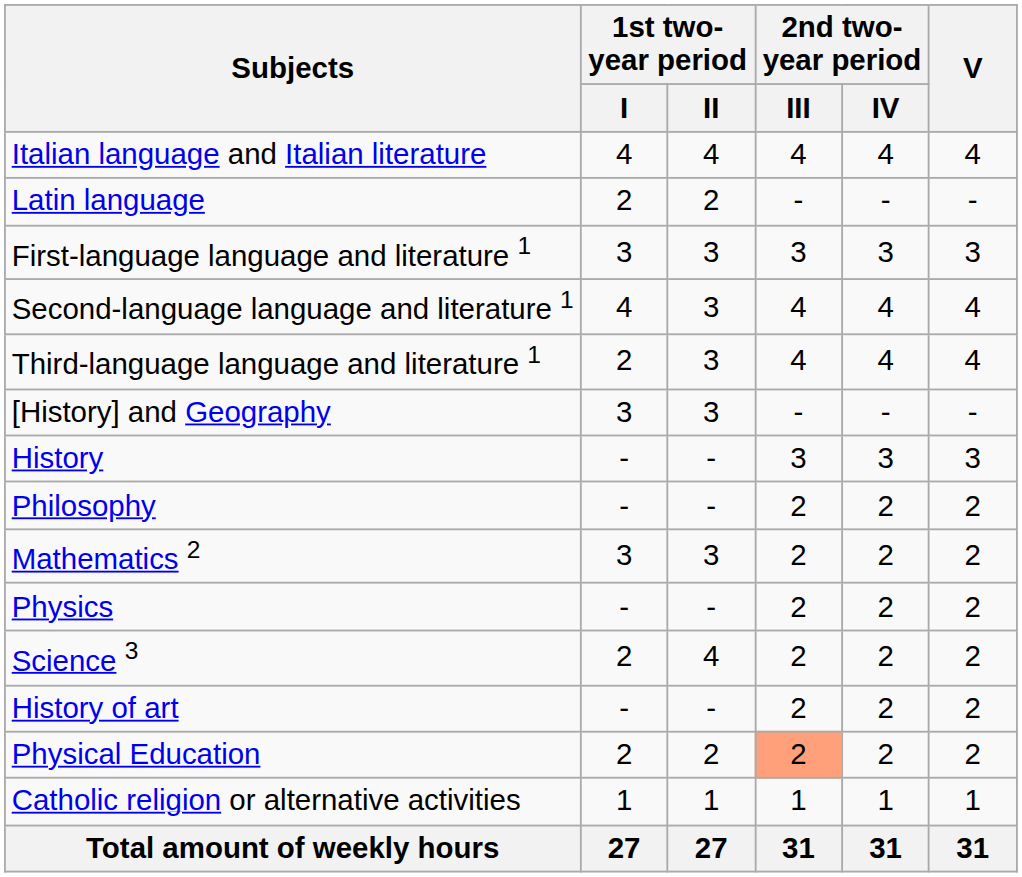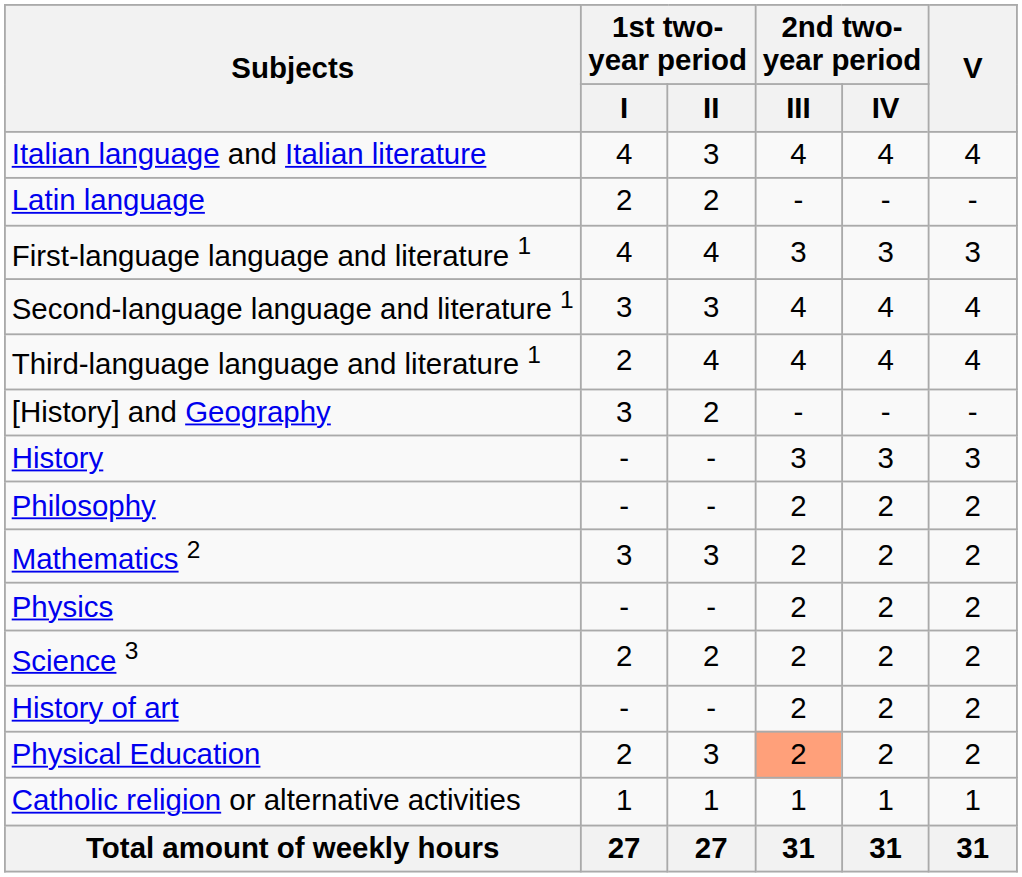Italian language and Italian literature | 1st two-year period / II: 4 -> 3
First-language language and literature 1 | 1st two-year period / I: 3 -> 4
First-language language and literature 1 | 1st two-year period / II: 3 -> 4
Second-language language and literature 1 | 1st two-year period / I: 4 -> 3
Third-language language and literature 1 | 1st two-year period / II: 3 -> 4
[History] and Geography | 1st two-year period / II: 3 -> 2
Science 3 | 1st two-year period / II: 4 -> 2
Physical Education | 1st two-year period / II: 2 -> 3
